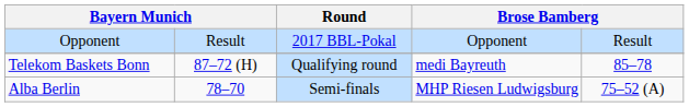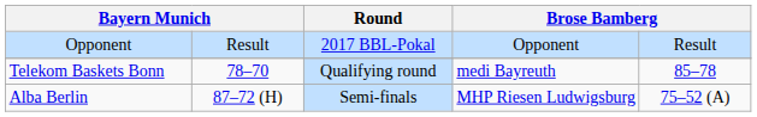Telekom Baskets Bonn | column 2: 87–72 (H) -> 78–70
Alba Berlin | column 2: 78–70 -> 87–72 (H)
